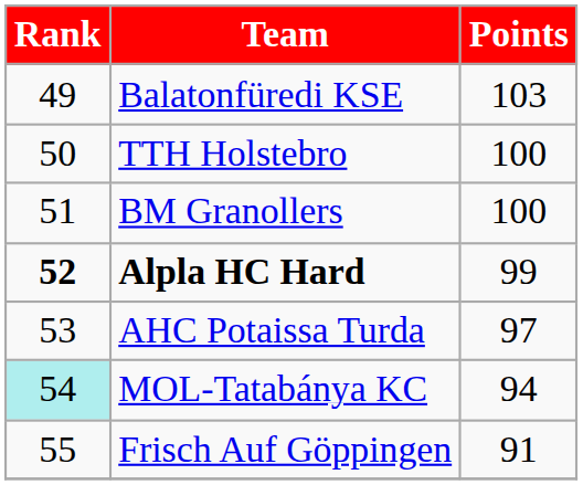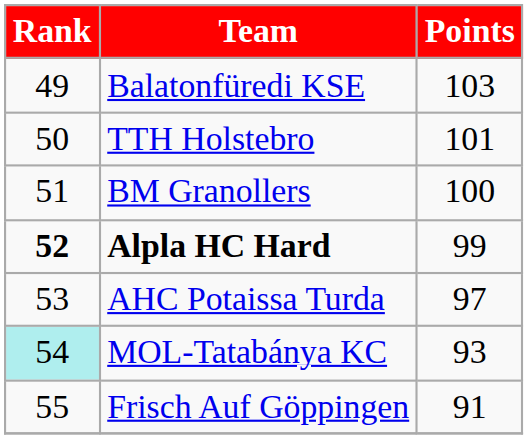TTH Holstebro | Points: 100 -> 101
MOL-Tatabánya KC | Points: 94 -> 93
